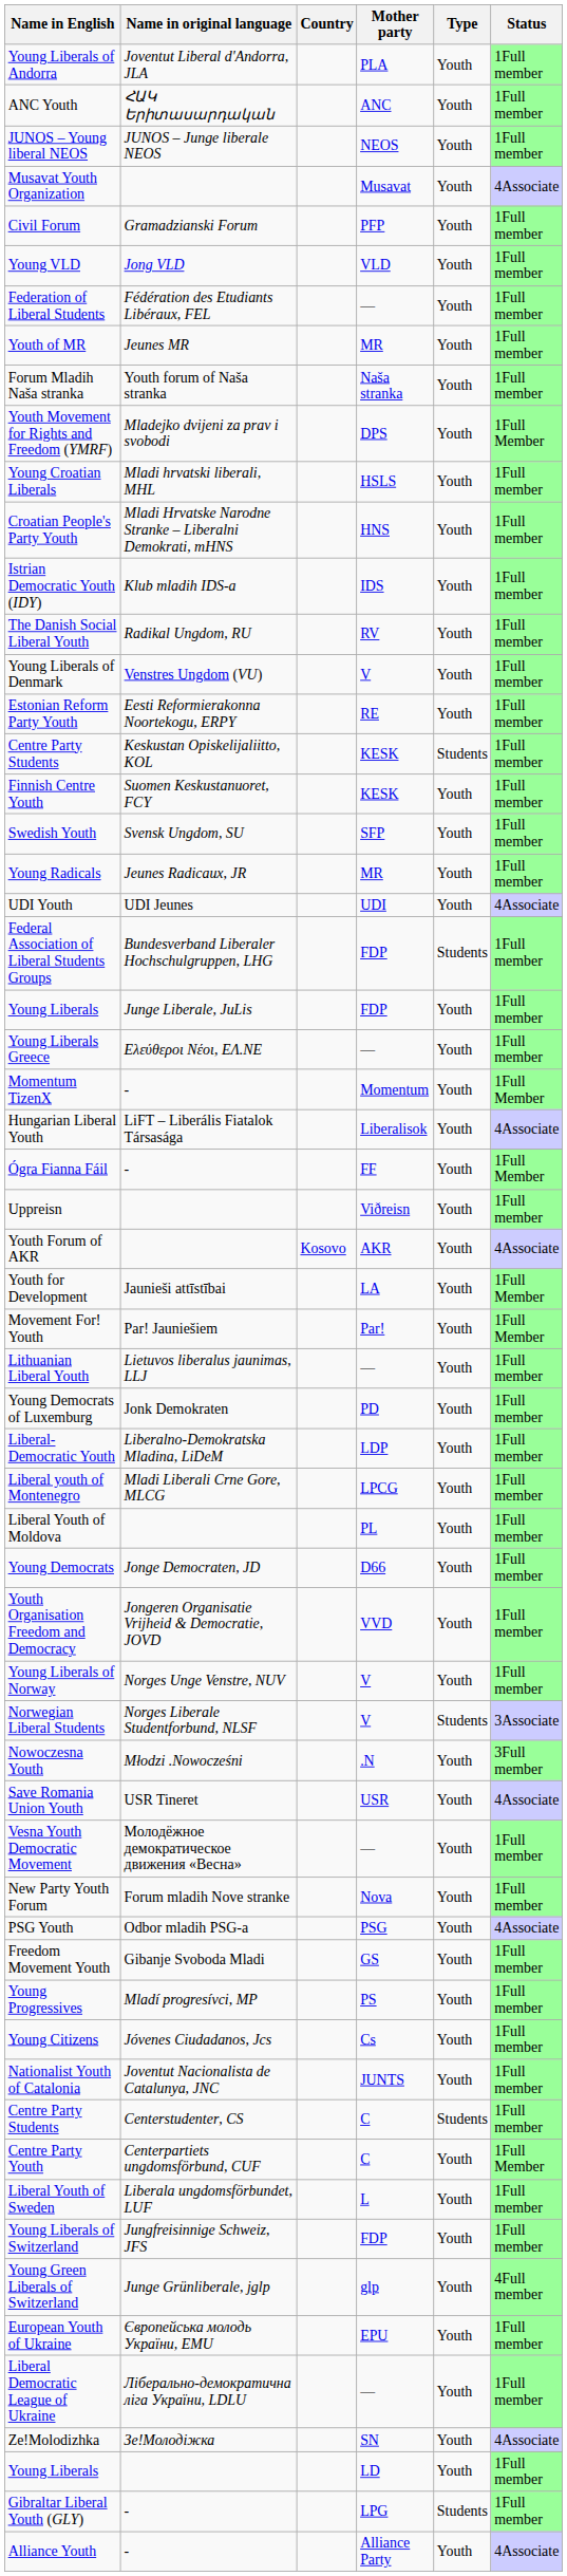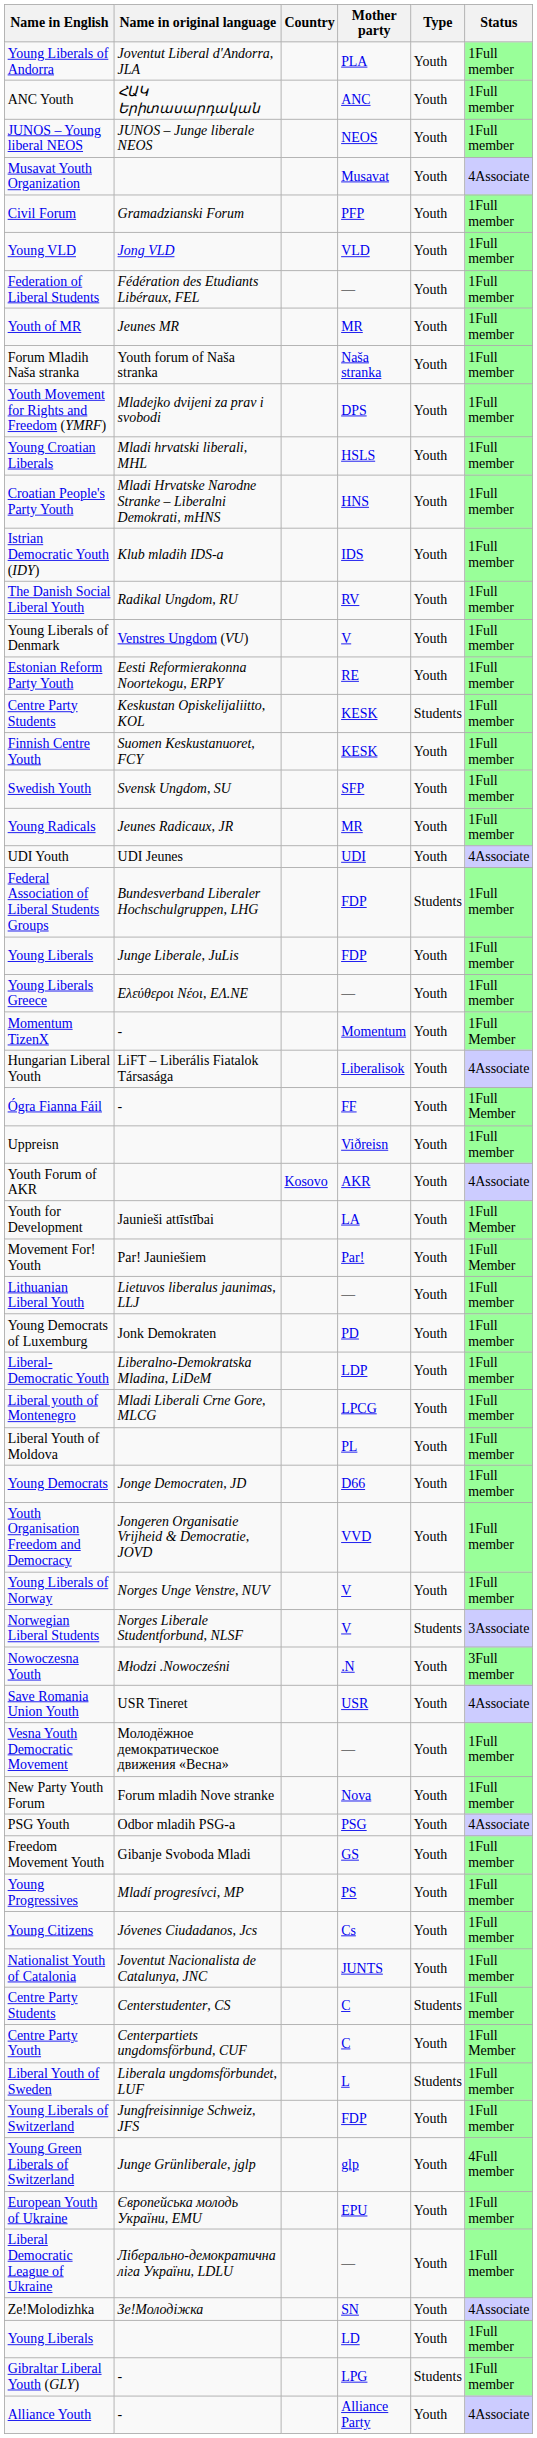Youth Movement for Rights and Freedom (YMRF) | Status: 1Full Member -> 1Full member
Liberal Youth of Sweden | Type: Youth -> Students
